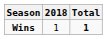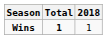columns swapped: 2018 <-> Total
